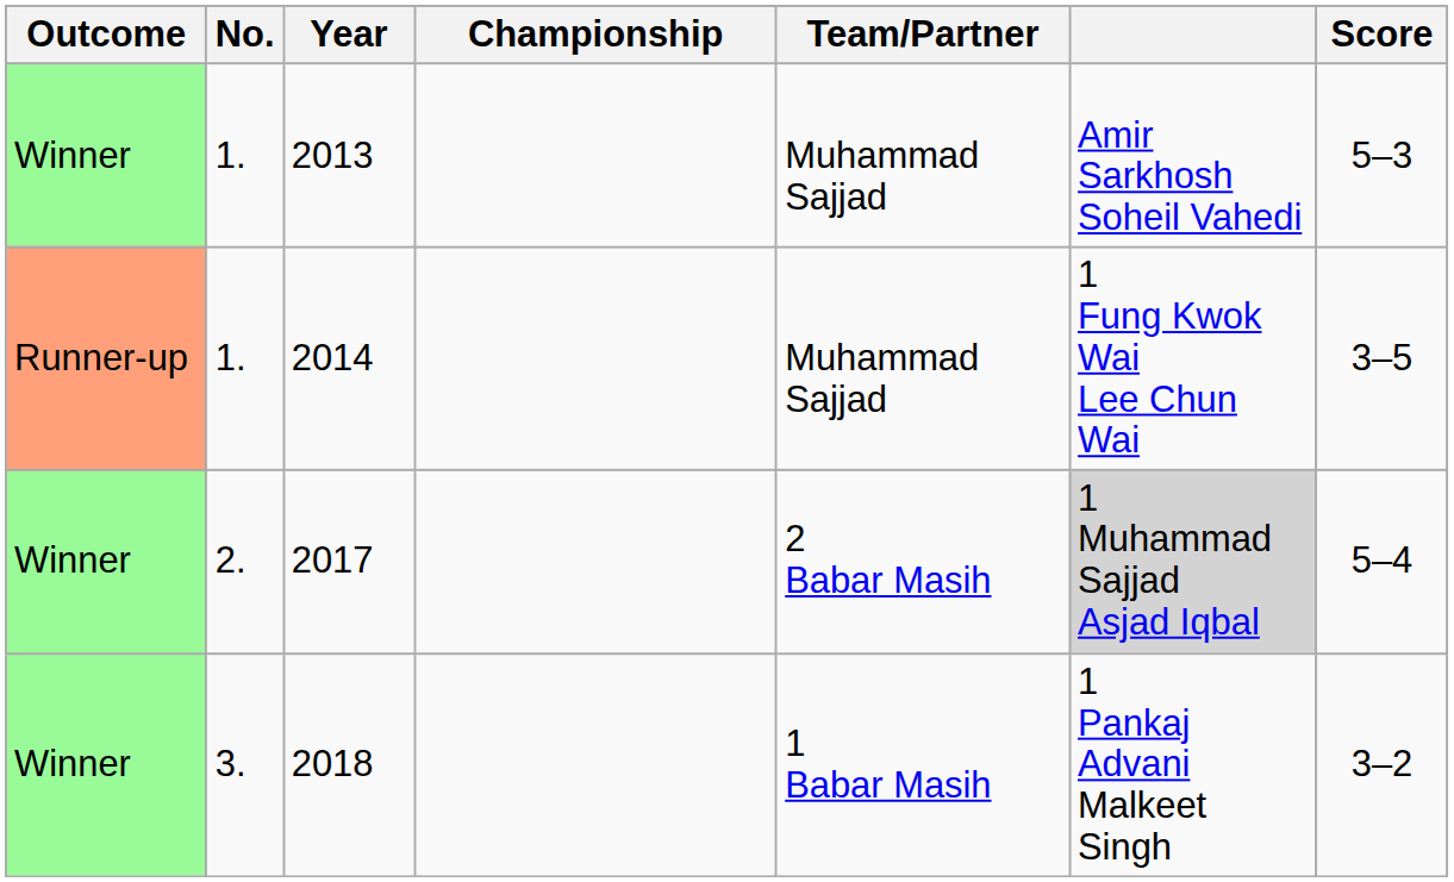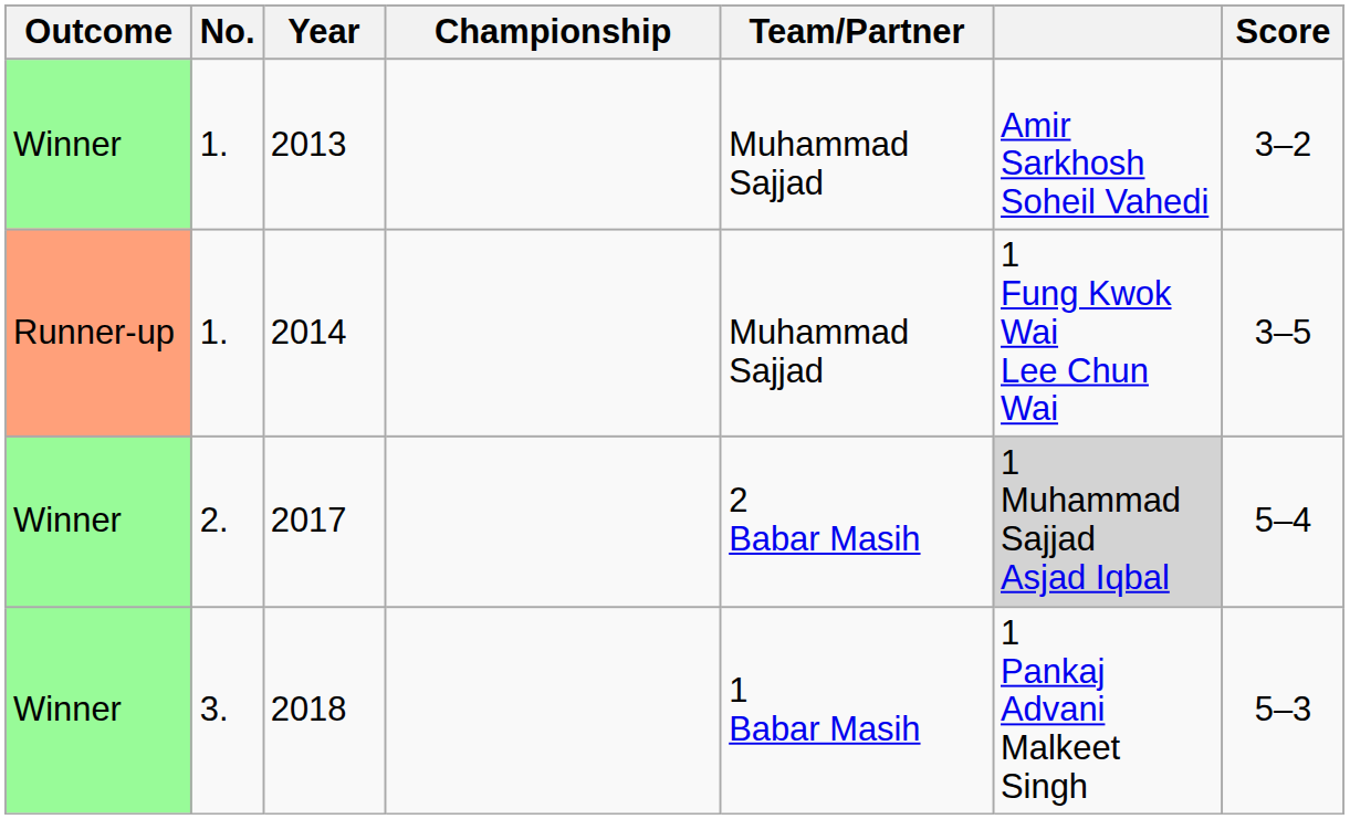2013 | Score: 5–3 -> 3–2
2018 | Score: 3–2 -> 5–3
